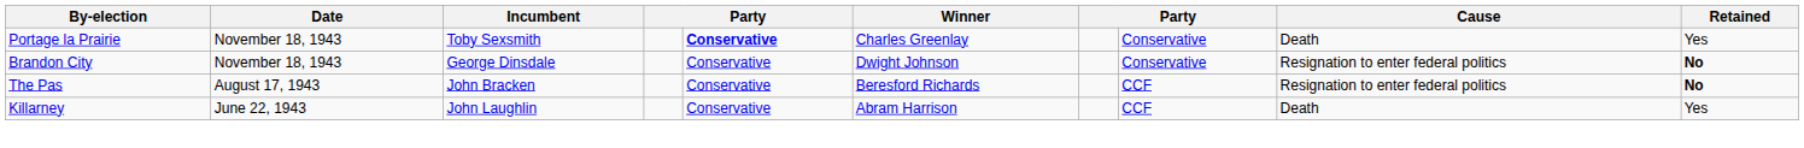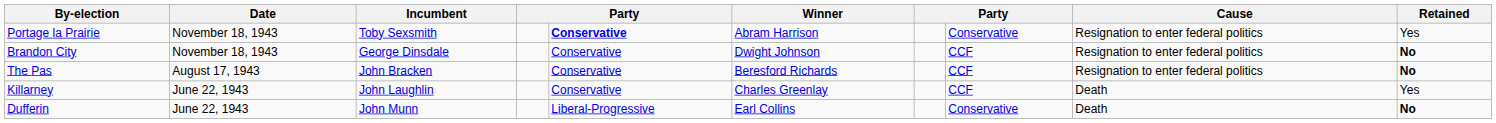Portage la Prairie | Winner: Charles Greenlay -> Abram Harrison
Portage la Prairie | Cause: Death -> Resignation to enter federal politics
Brandon City | column 8: Conservative -> CCF
Killarney | Winner: Abram Harrison -> Charles Greenlay
+ row: Dufferin | June 22, 1943 | John Munn | Liberal-Progressive | Earl Collins | Conservative | Death | No
